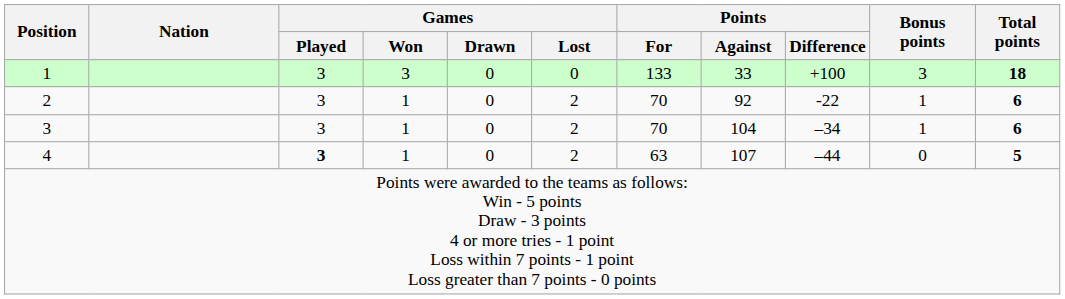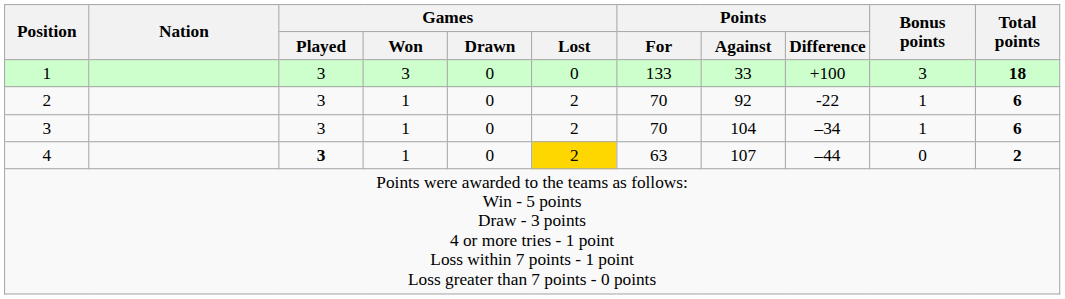4 | Games / Lost: no background -> gold background
4 | Total points: 5 -> 2
